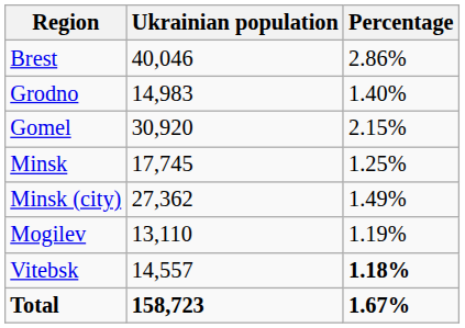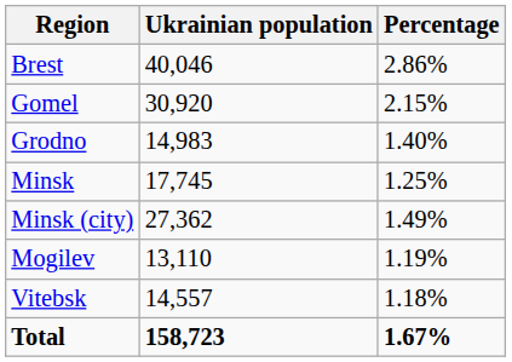rows swapped: Gomel <-> Grodno
Vitebsk | Percentage: bold -> normal
